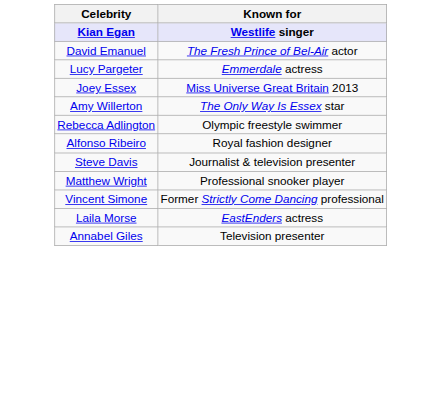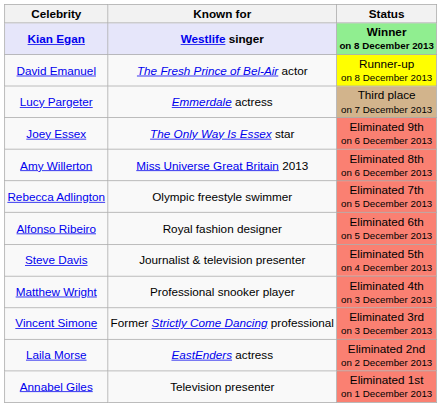+ column: Status | Winner on 8 December 2013 | Runner-up on 8 December 2013 | Third place on 7 December 2013 | Eliminated 9th on 6 December 2013 | Eliminated 8th on 6 December 2013 | Eliminated 7th on 5 December 2013 | Eliminated 6th on 5 December 2013 | Eliminated 5th on 4 December 2013 | Eliminated 4th on 3 December 2013 | Eliminated 3rd on 3 December 2013 | Eliminated 2nd on 2 December 2013 | Eliminated 1st on 1 December 2013
Joey Essex | Known for: Miss Universe Great Britain 2013 -> The Only Way Is Essex star
Amy Willerton | Known for: The Only Way Is Essex star -> Miss Universe Great Britain 2013
